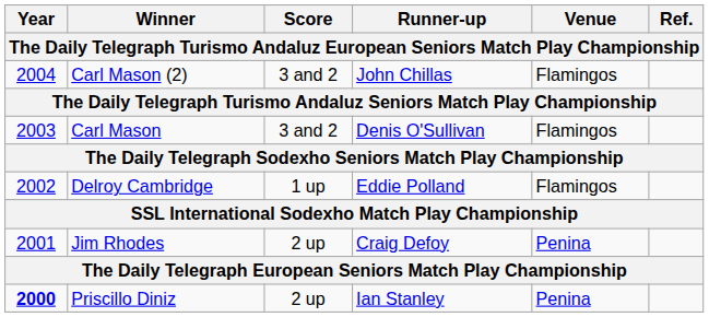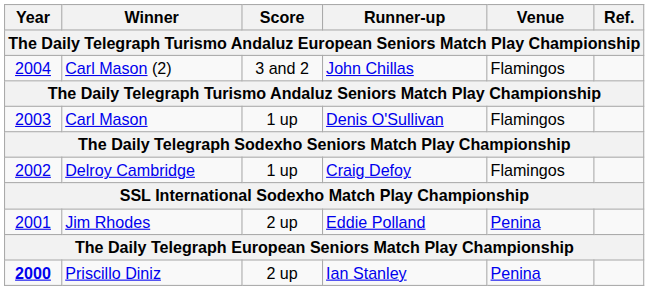Carl Mason | Score: 3 and 2 -> 1 up
Delroy Cambridge | Runner-up: Eddie Polland -> Craig Defoy
Jim Rhodes | Runner-up: Craig Defoy -> Eddie Polland
